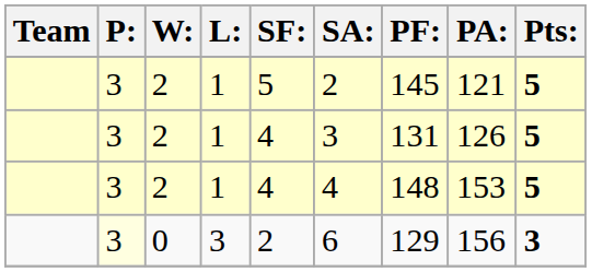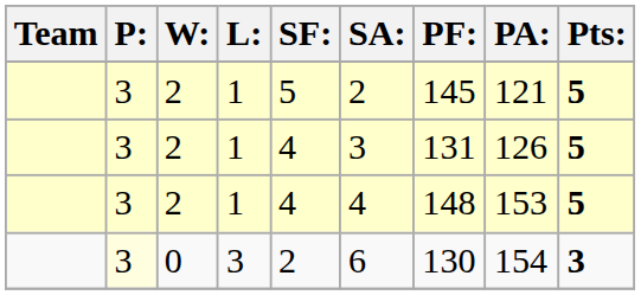0 | PF:: 129 -> 130
0 | PA:: 156 -> 154
